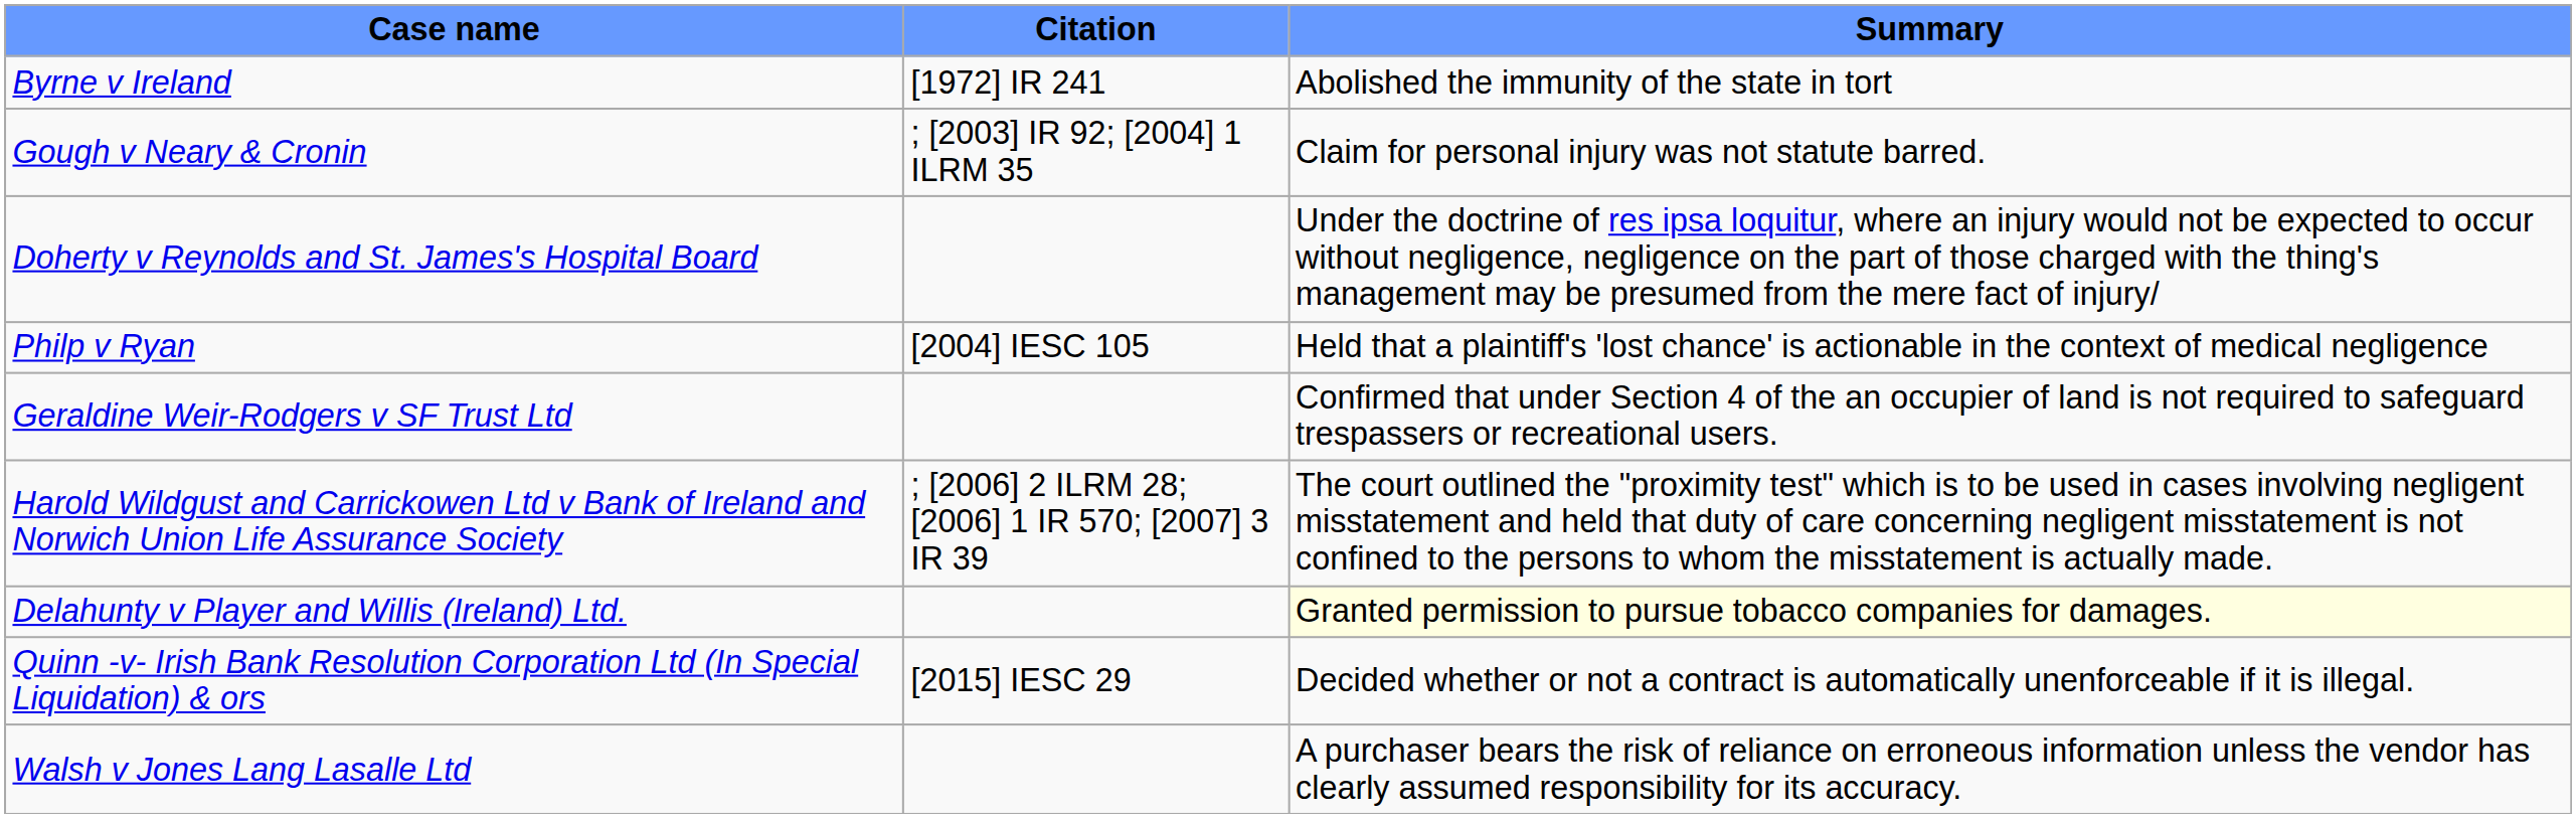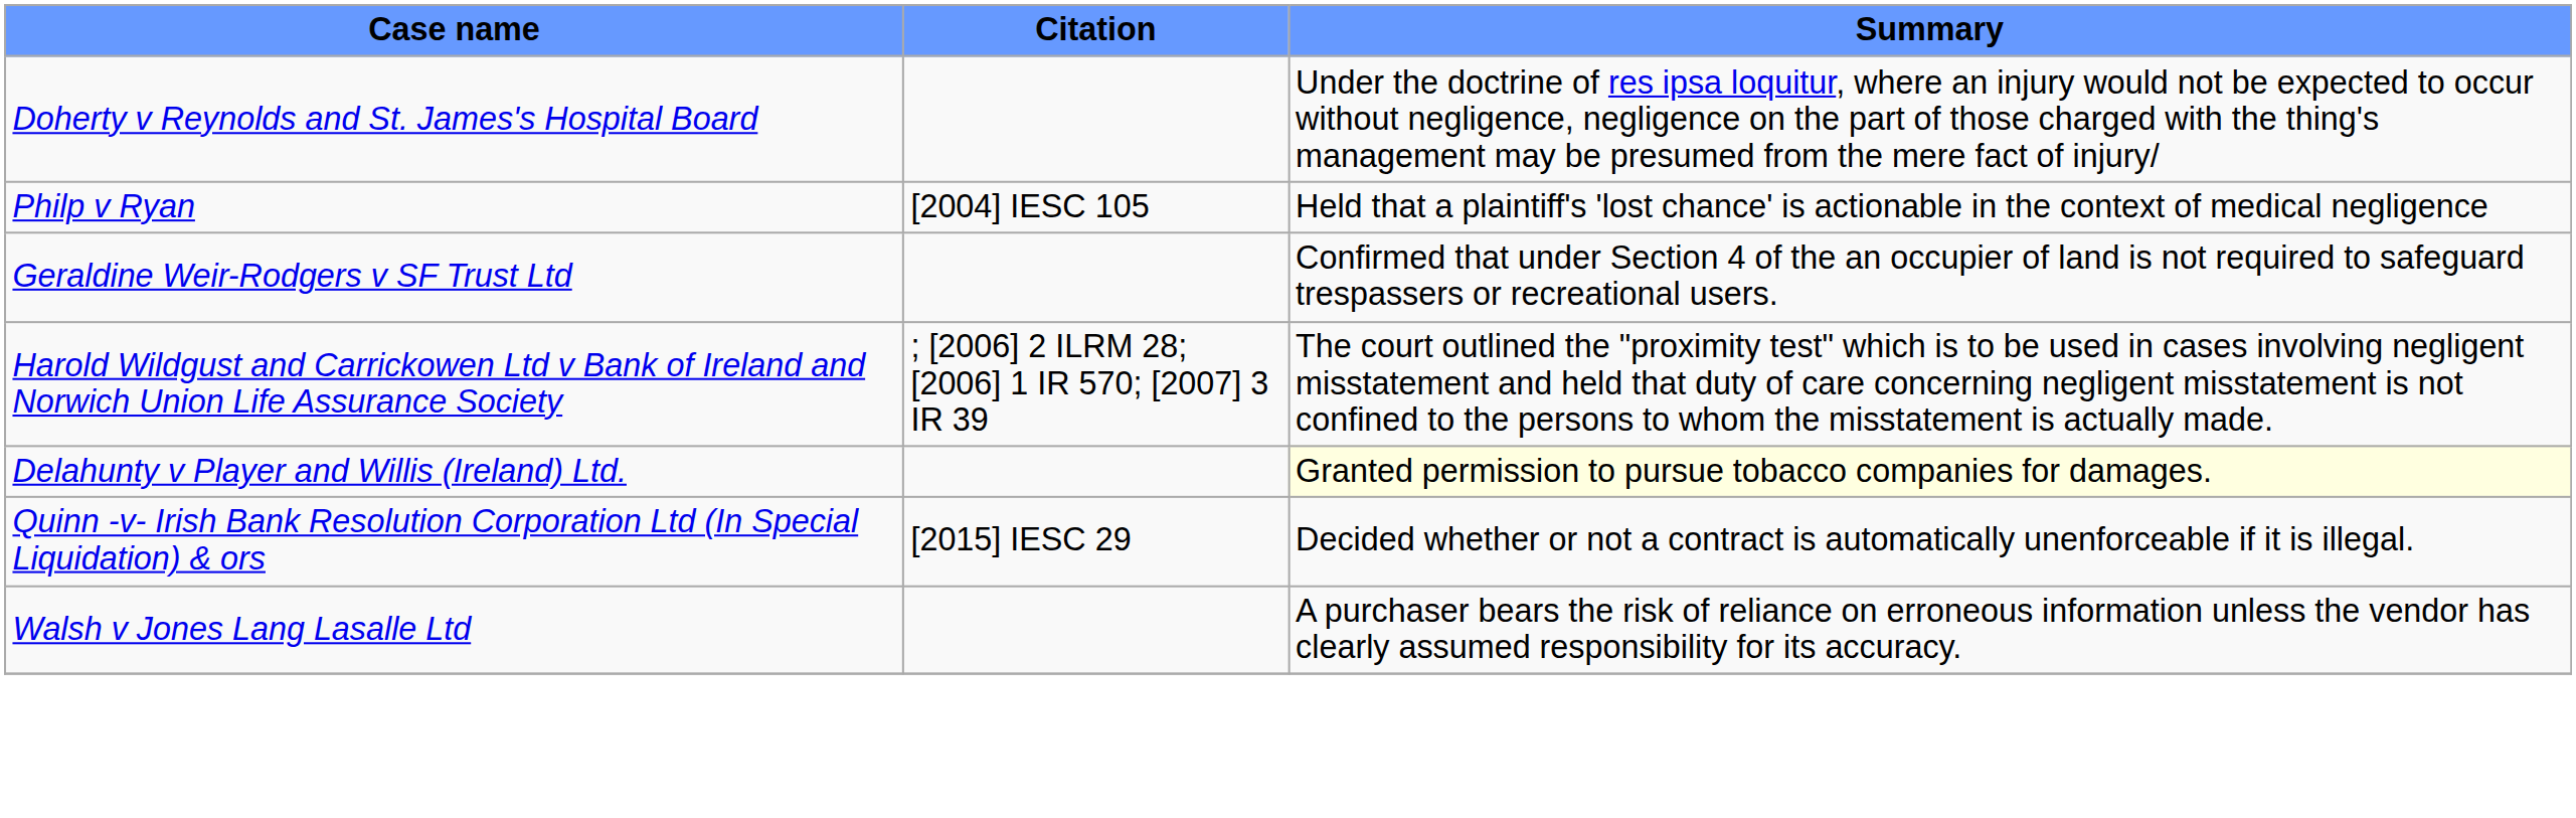- row: Byrne v Ireland | [1972] IR 241 | Abolished the immunity of the state in tort
- row: Gough v Neary & Cronin | ; [2003] IR 92; [2004] 1 ILRM 35 | Claim for personal injury was not statute barred.
